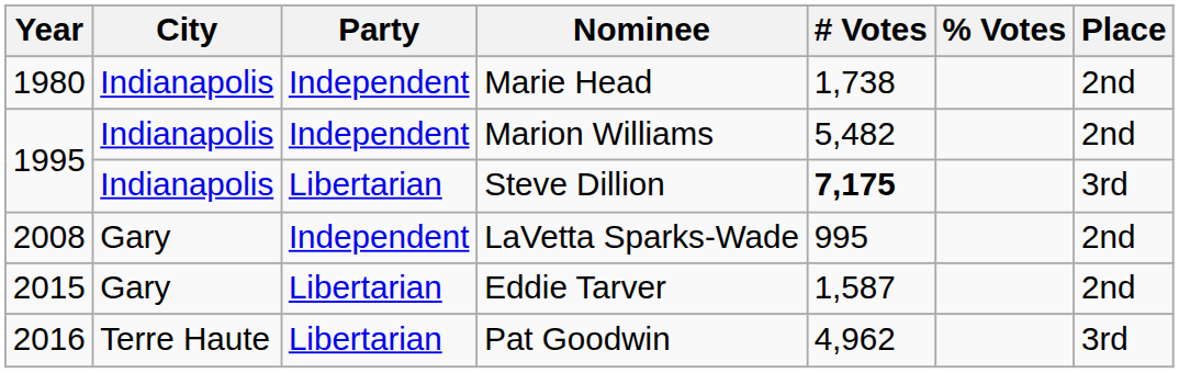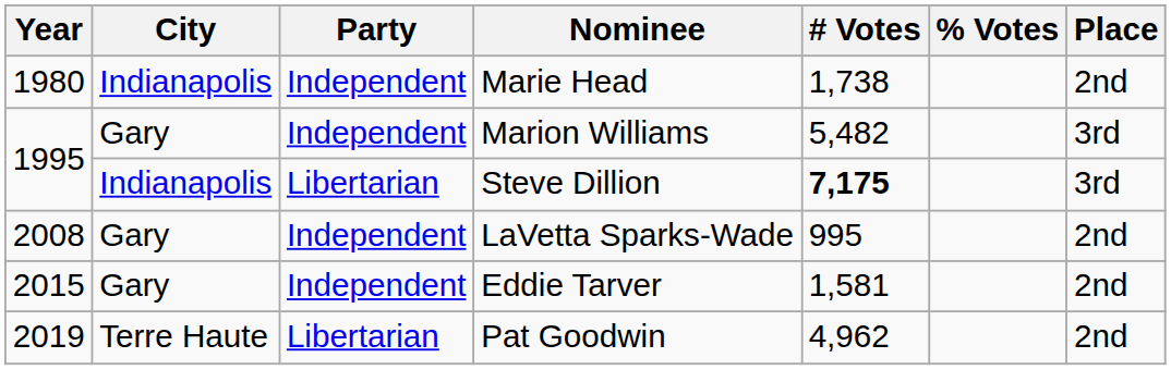Marion Williams | City: Indianapolis -> Gary
Marion Williams | Place: 2nd -> 3rd
Eddie Tarver | Party: Libertarian -> Independent
Eddie Tarver | # Votes: 1,587 -> 1,581
Pat Goodwin | Year: 2016 -> 2019
Pat Goodwin | Place: 3rd -> 2nd
